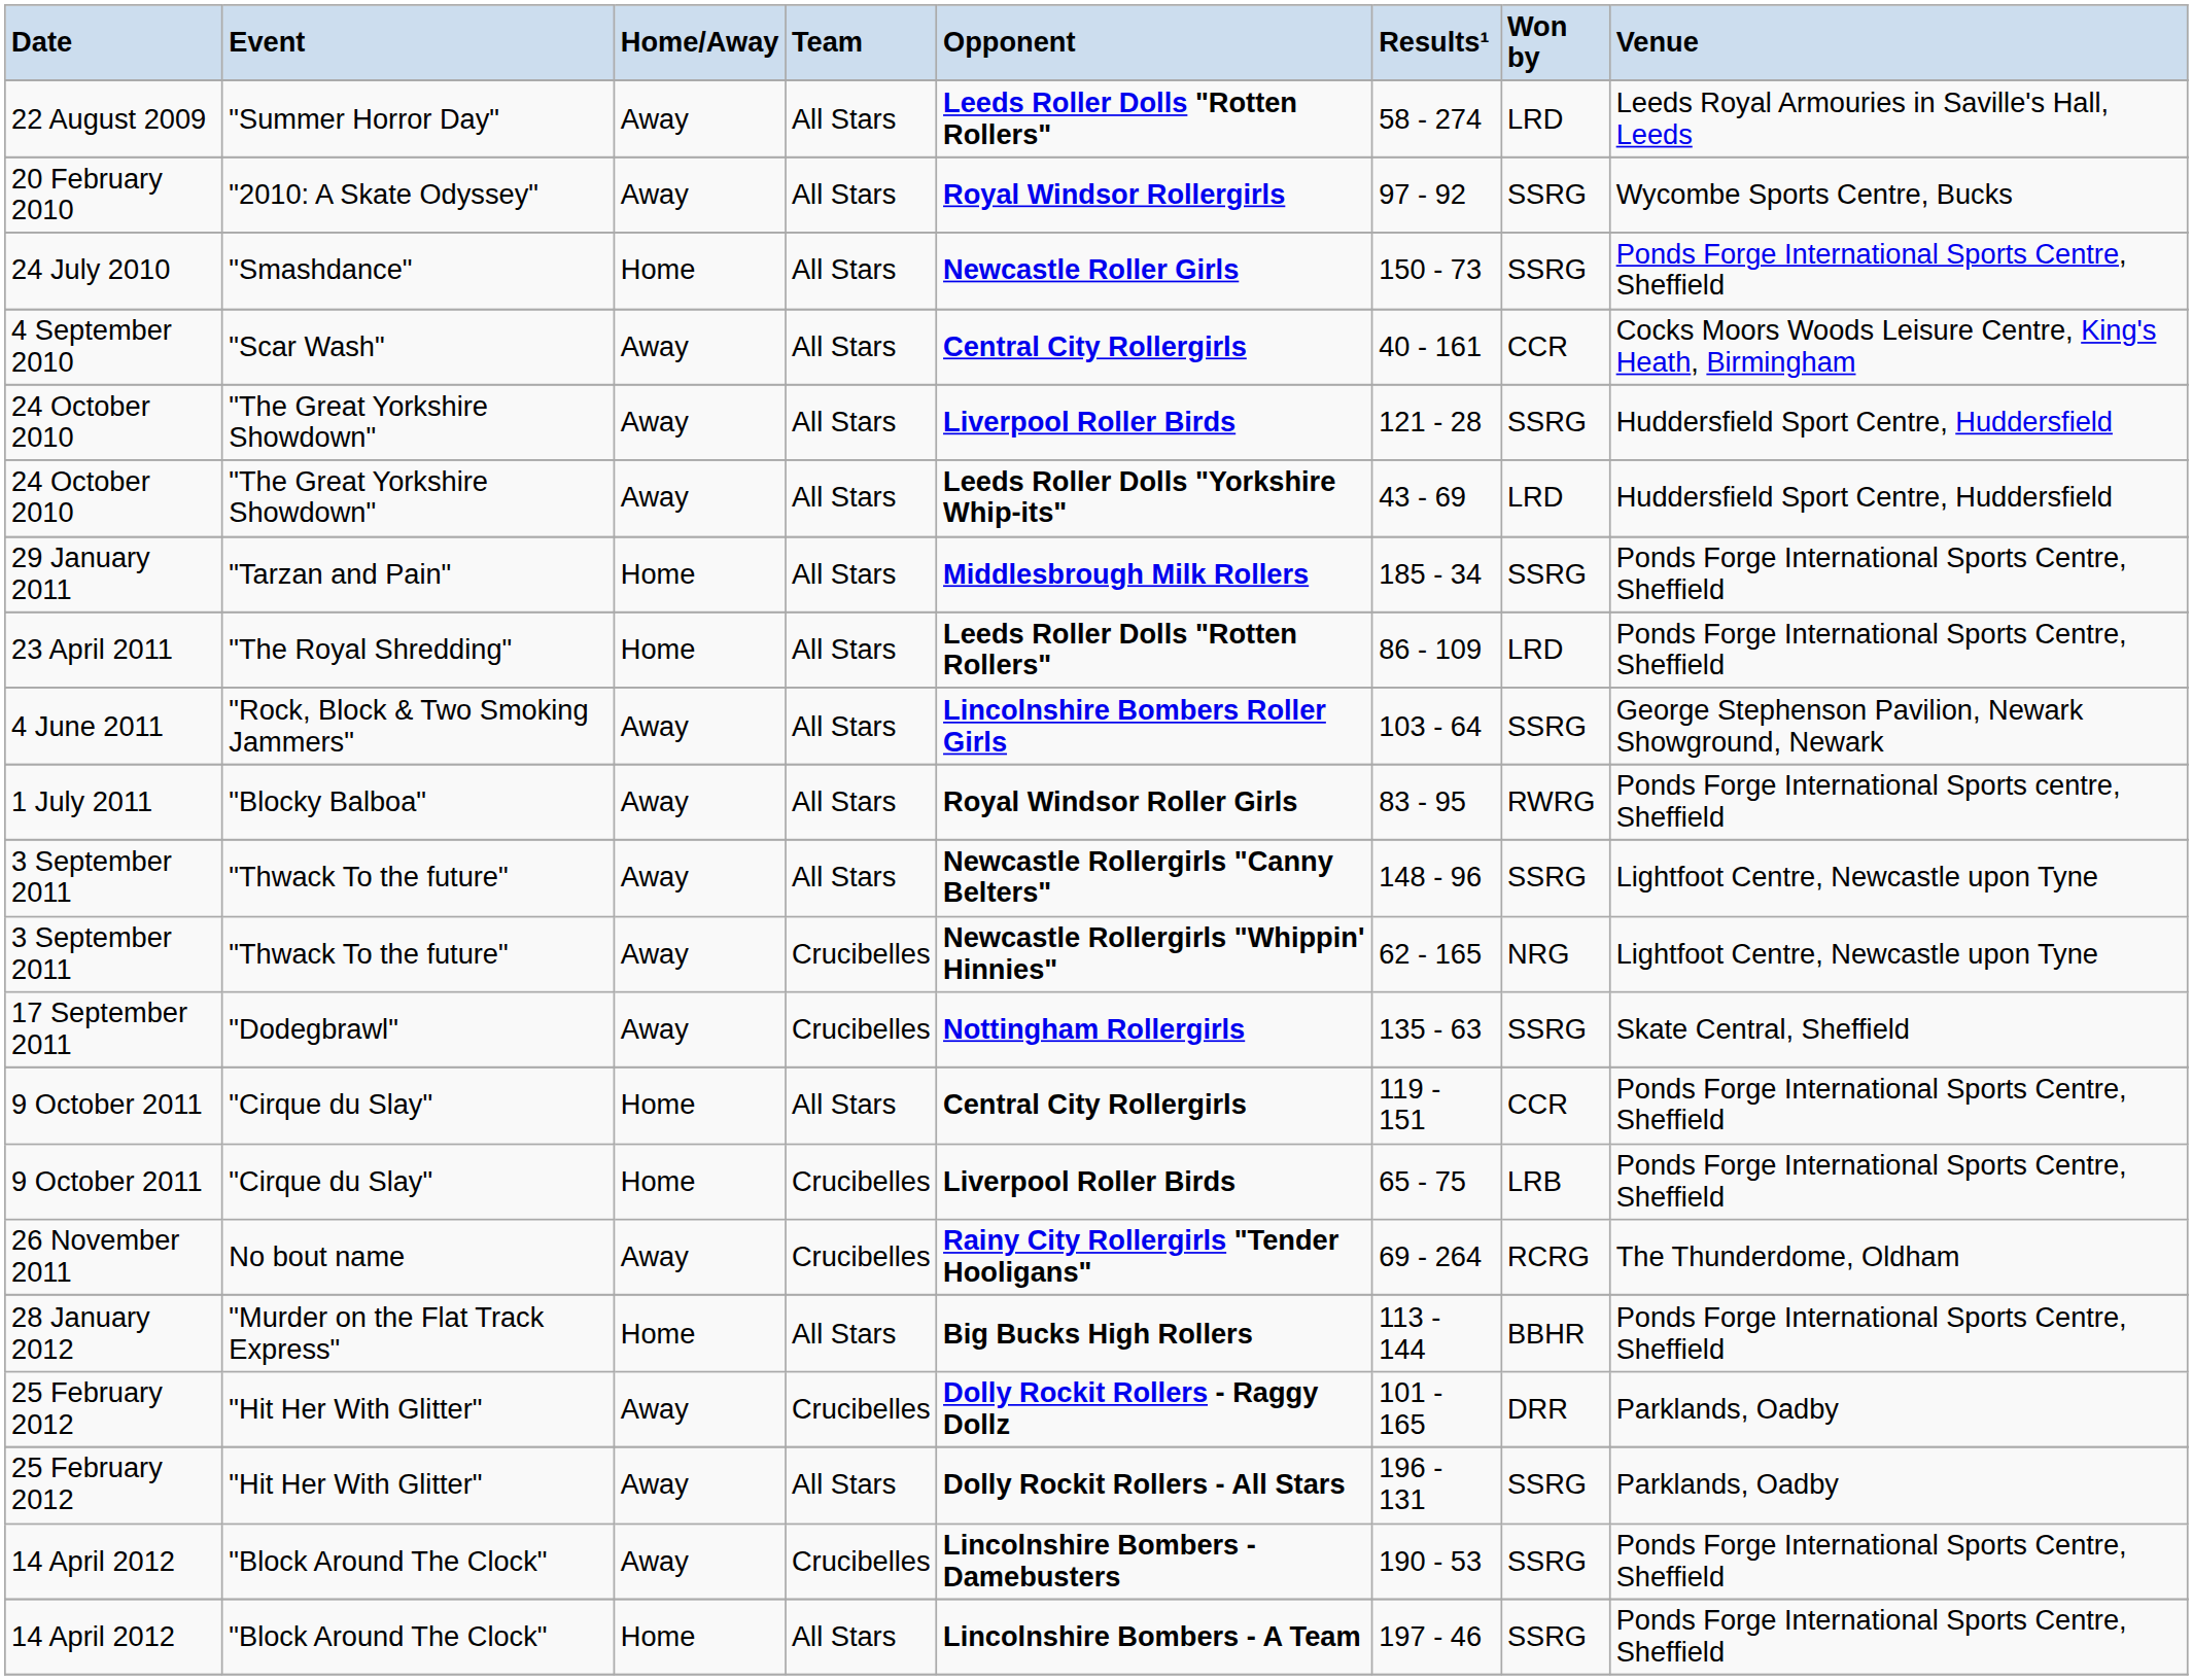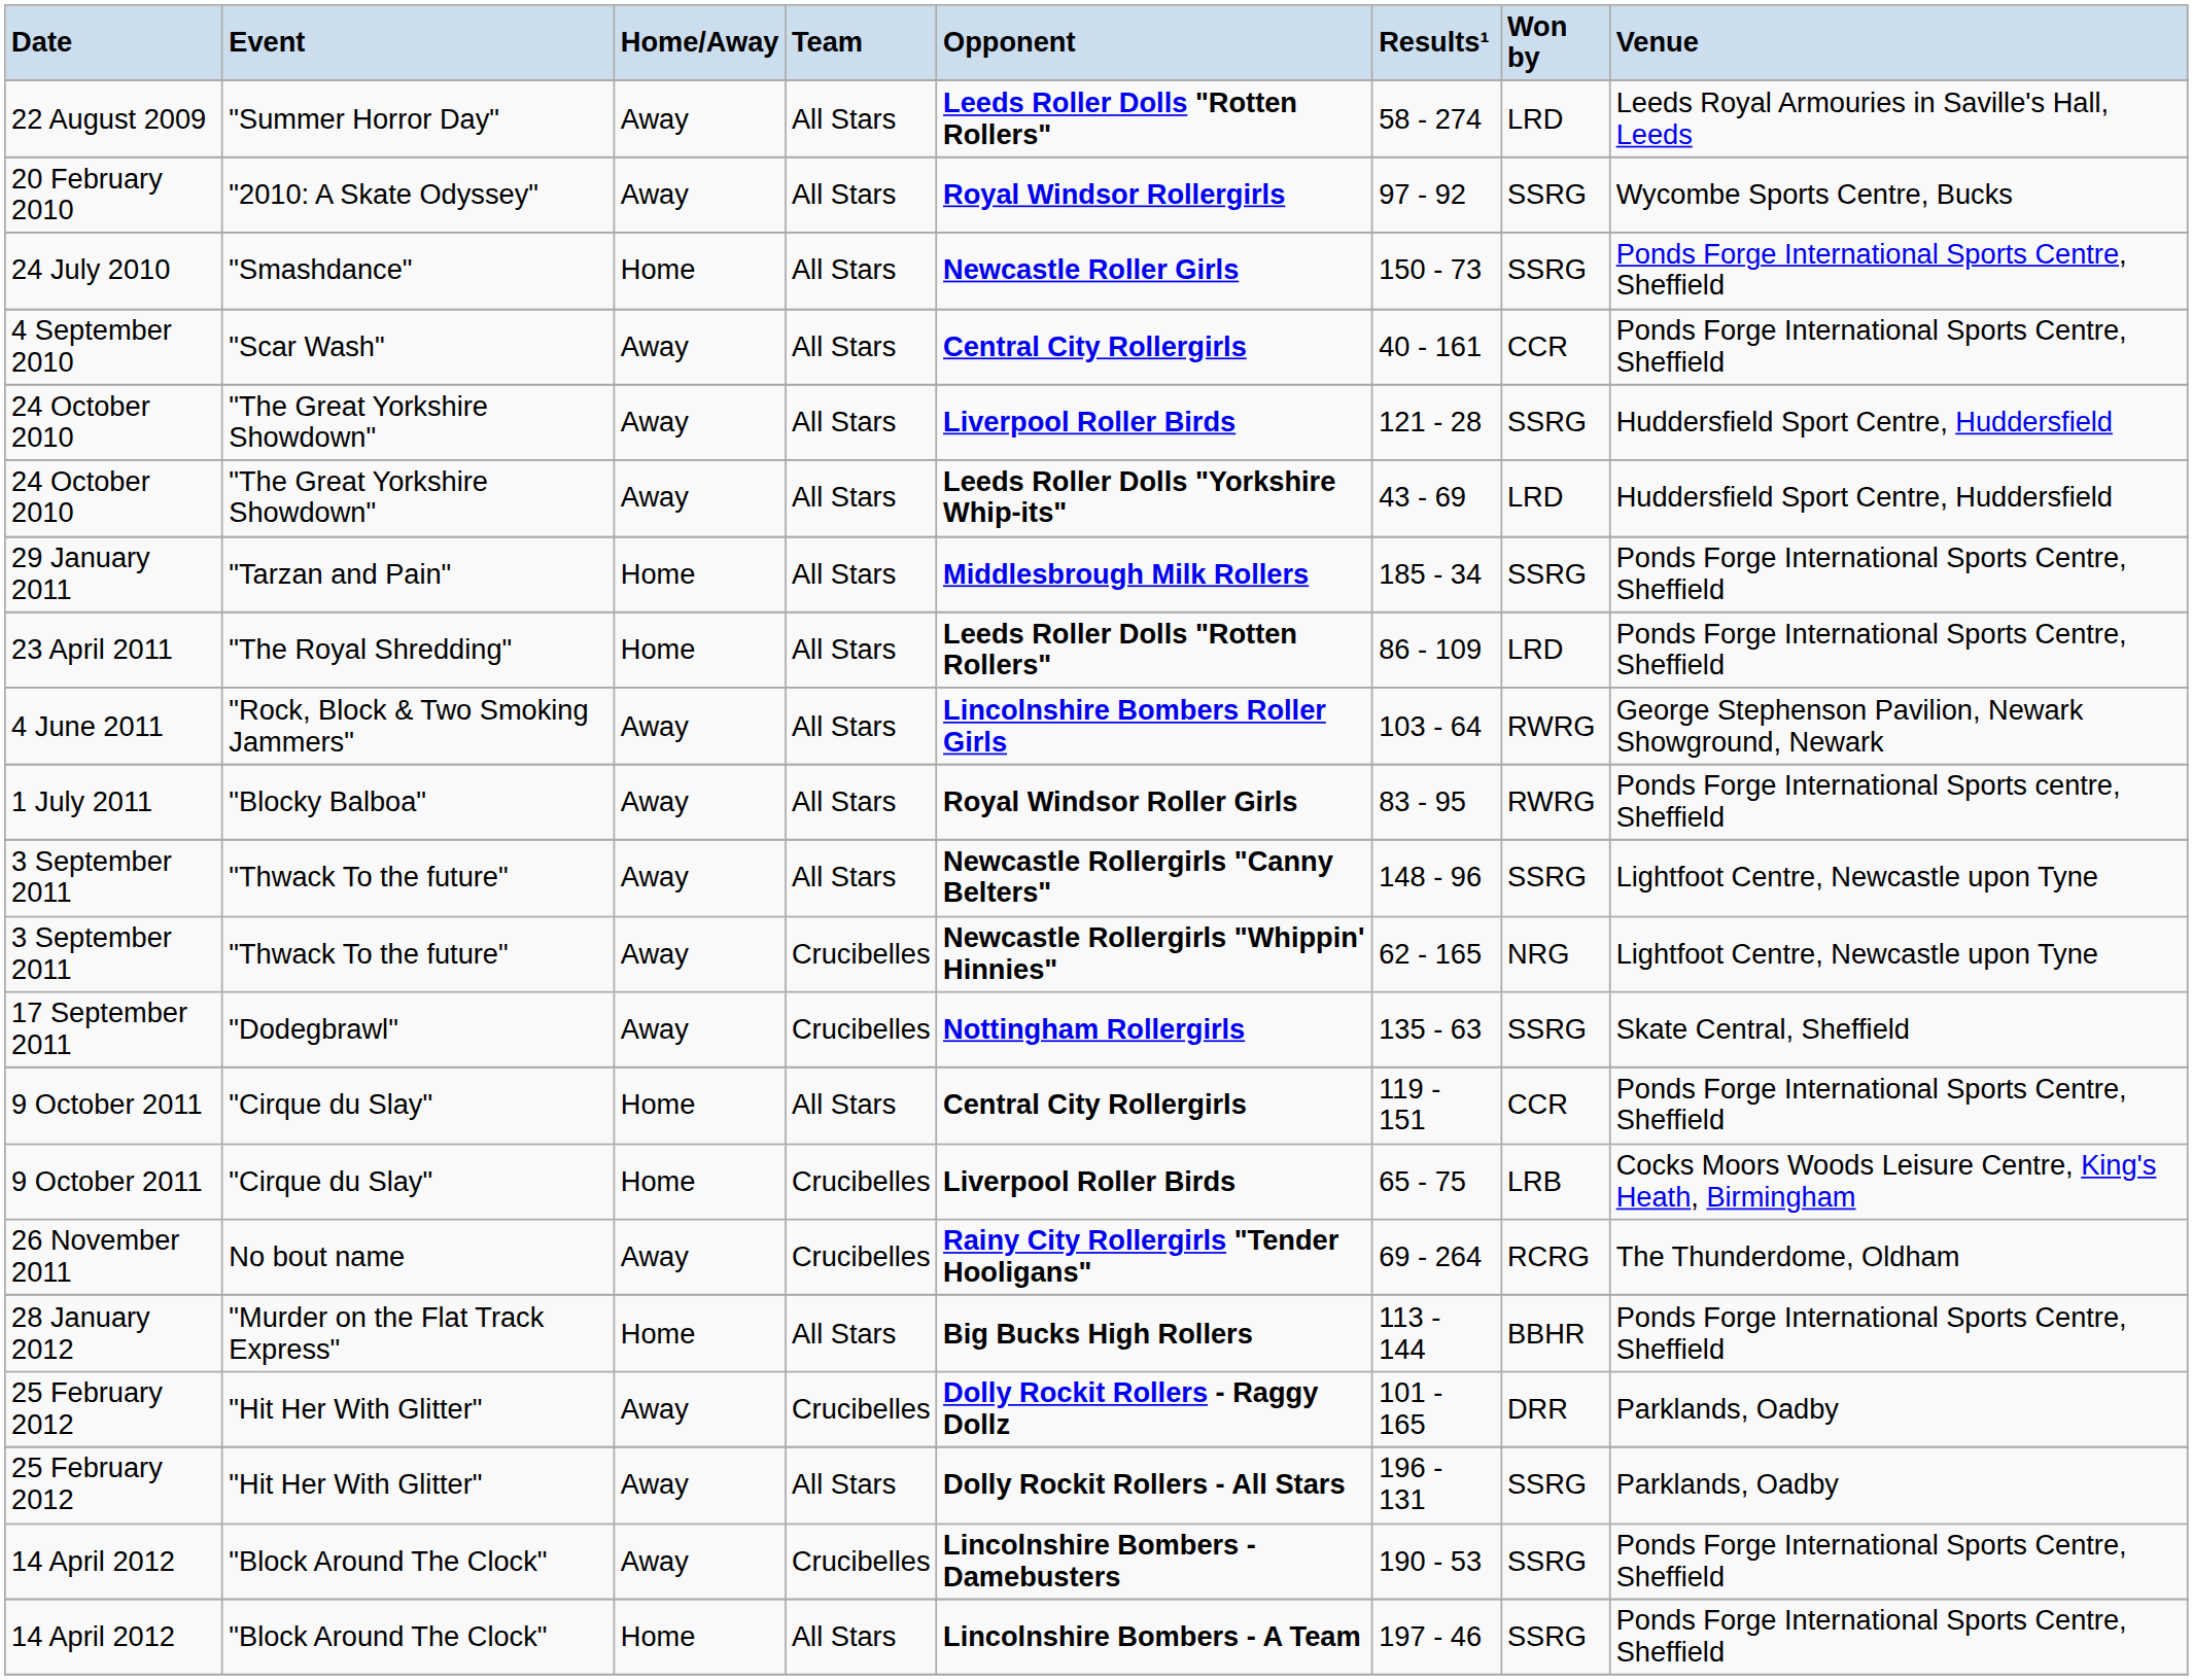4 September 2010 | Venue: Cocks Moors Woods Leisure Centre, King's Heath, Birmingham -> Ponds Forge International Sports Centre, Sheffield
4 June 2011 | Won by: SSRG -> RWRG
9 October 2011 / Crucibelles | Venue: Ponds Forge International Sports Centre, Sheffield -> Cocks Moors Woods Leisure Centre, King's Heath, Birmingham
